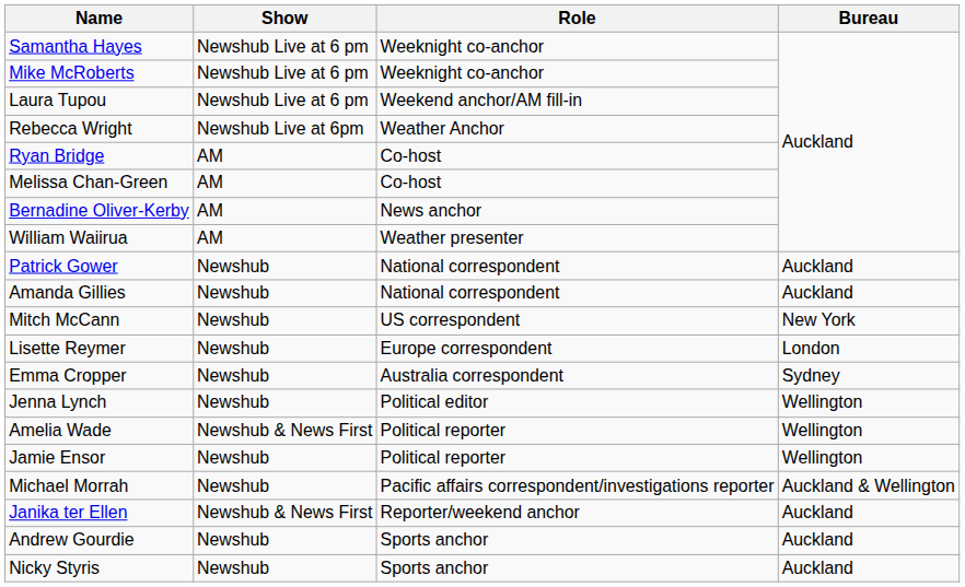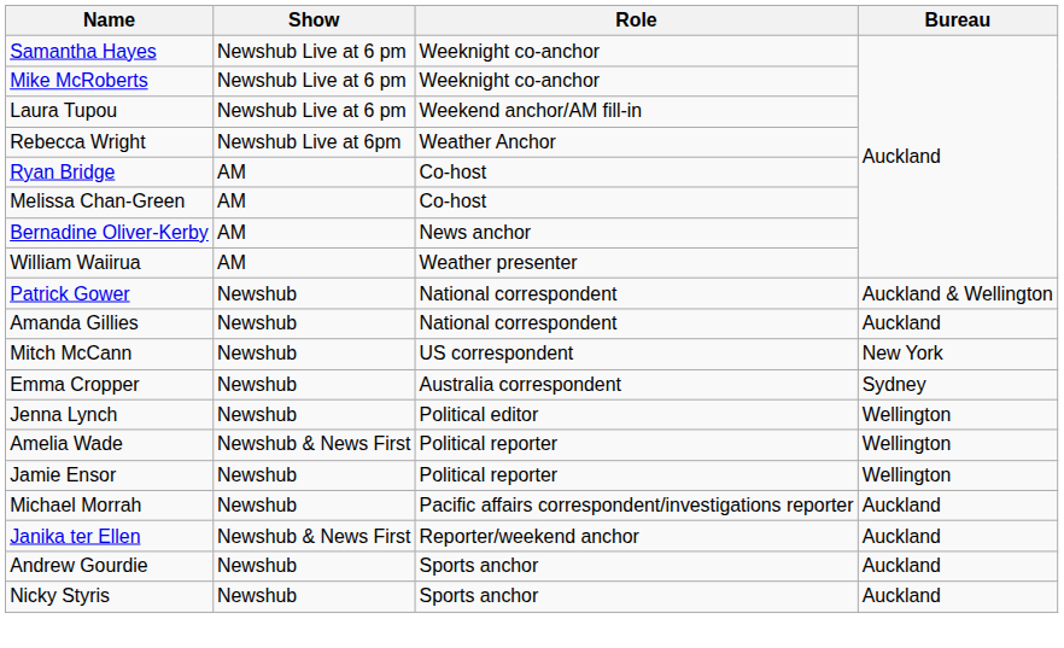Patrick Gower | Bureau: Auckland -> Auckland & Wellington
- row: Lisette Reymer | Newshub | Europe correspondent | London
Michael Morrah | Bureau: Auckland & Wellington -> Auckland
